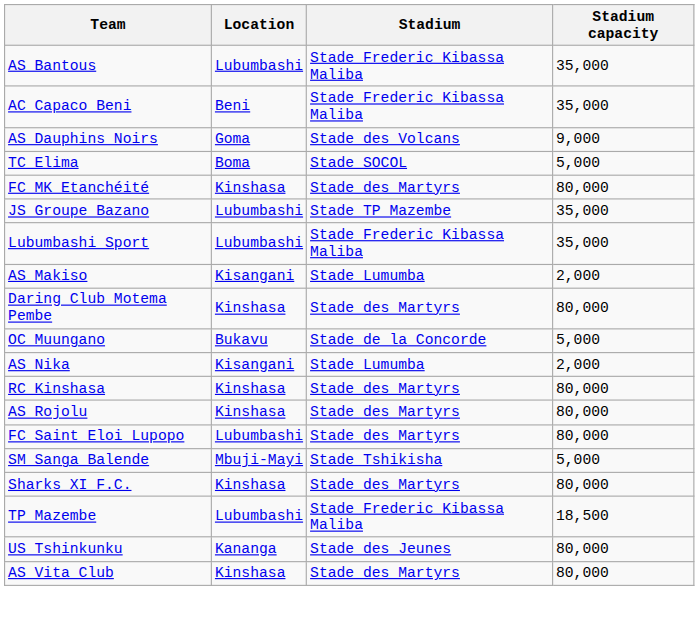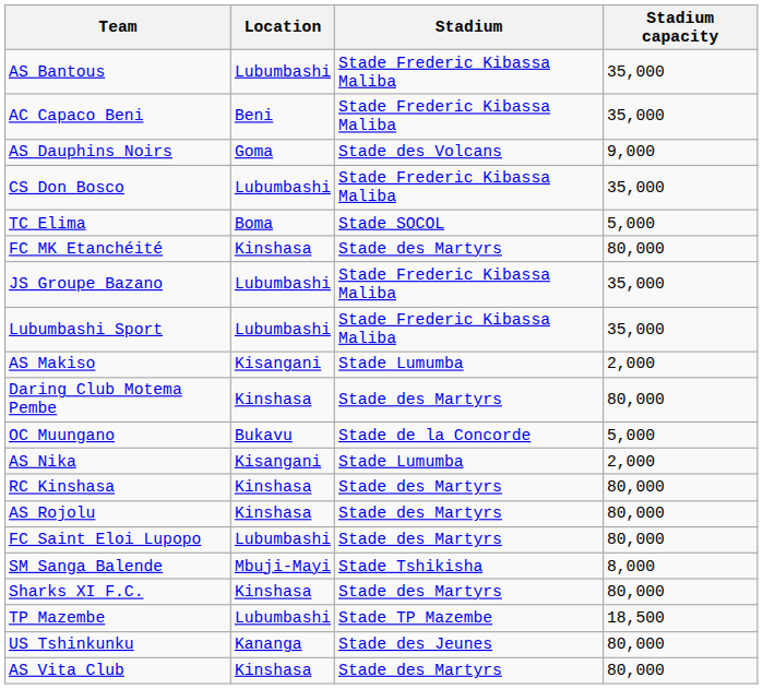+ row: CS Don Bosco | Lubumbashi | Stade Frederic Kibassa Maliba | 35,000
JS Groupe Bazano | Stadium: Stade TP Mazembe -> Stade Frederic Kibassa Maliba
SM Sanga Balende | Stadium capacity: 5,000 -> 8,000
TP Mazembe | Stadium: Stade Frederic Kibassa Maliba -> Stade TP Mazembe
